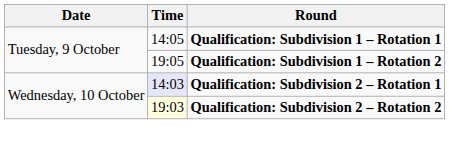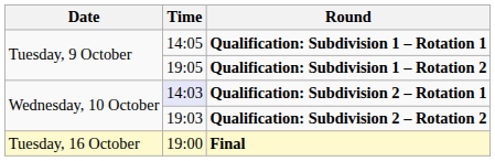Qualification: Subdivision 2 – Rotation 2 | Time: lightyellow background -> no background
+ row: Tuesday, 16 October | 19:00 | Final
